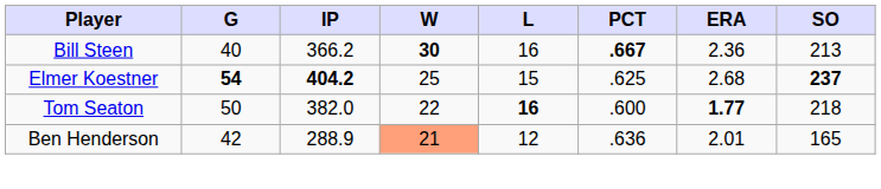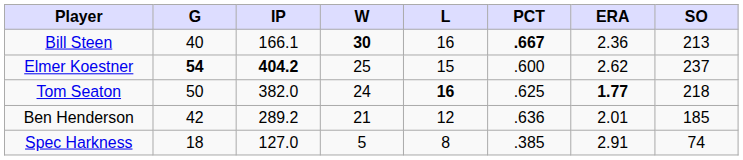Bill Steen | IP: 366.2 -> 166.1
Elmer Koestner | PCT: .625 -> .600
Elmer Koestner | ERA: 2.68 -> 2.62
Elmer Koestner | SO: bold -> normal
Tom Seaton | W: 22 -> 24
Tom Seaton | PCT: .600 -> .625
Ben Henderson | IP: 288.9 -> 289.2
Ben Henderson | W: lightsalmon background -> no background
Ben Henderson | SO: 165 -> 185
+ row: Spec Harkness | 18 | 127.0 | 5 | 8 | .385 | 2.91 | 74
